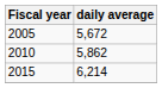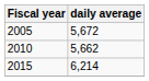2010 | daily average: 5,862 -> 5,662
